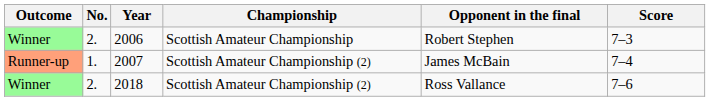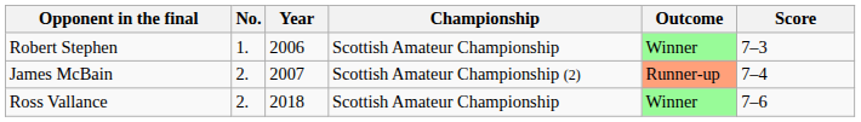columns swapped: Outcome <-> Opponent in the final
2006 | No.: 2. -> 1.
2007 | No.: 1. -> 2.
2018 | Championship: Scottish Amateur Championship (2) -> Scottish Amateur Championship
